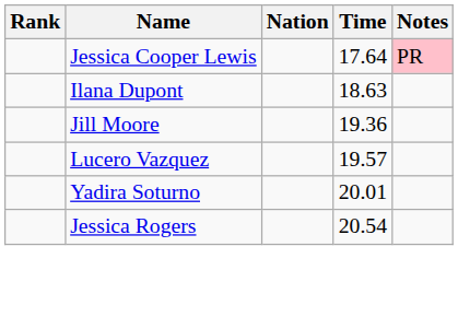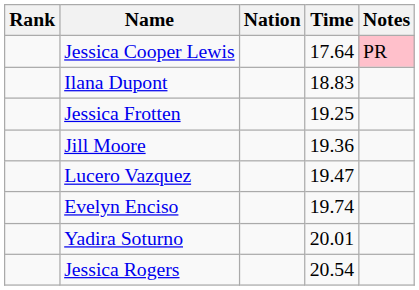Ilana Dupont | Time: 18.63 -> 18.83
+ row: Jessica Frotten | 19.25
Lucero Vazquez | Time: 19.57 -> 19.47
+ row: Evelyn Enciso | 19.74
